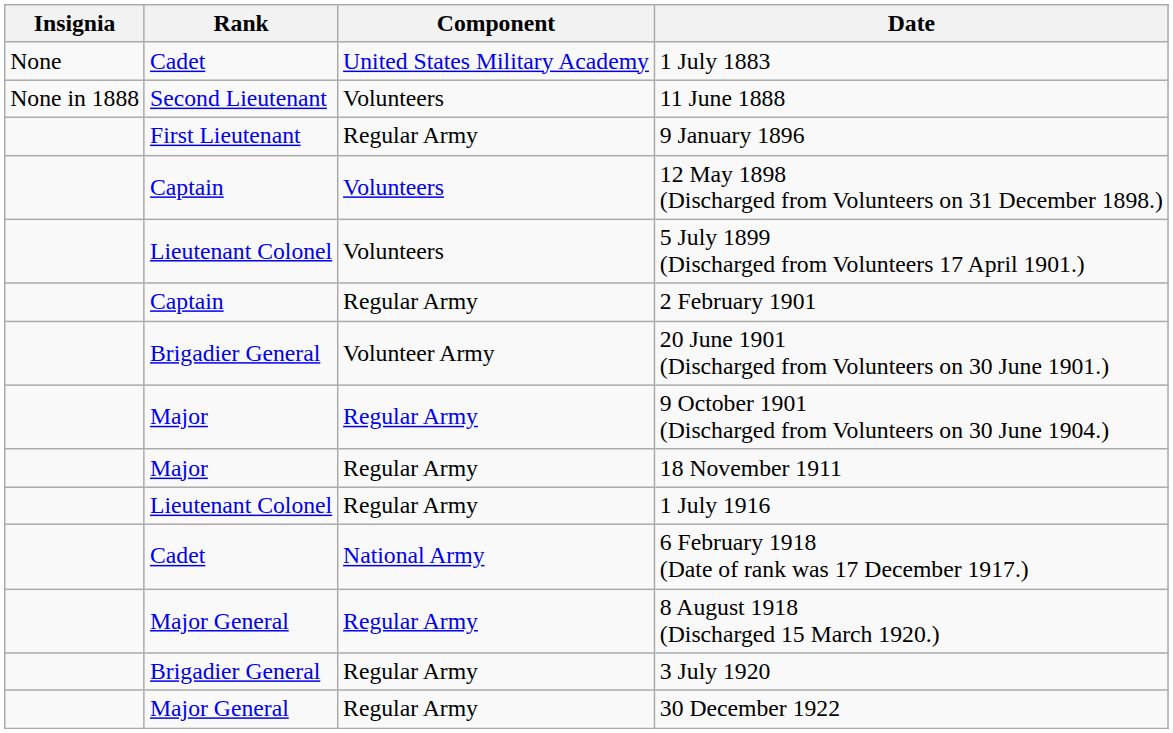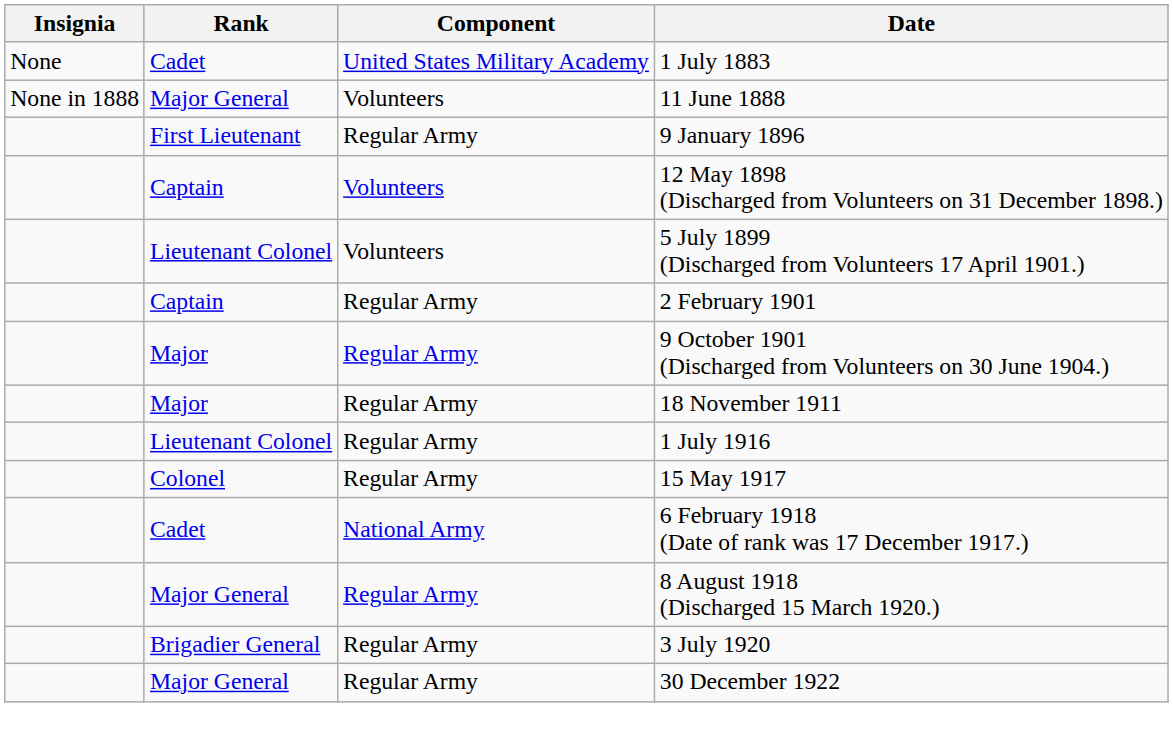11 June 1888 | Rank: Second Lieutenant -> Major General
- row: Brigadier General | Volunteer Army | 20 June 1901 (Discharged from Volunteers on 30 June 1901.)
+ row: Colonel | Regular Army | 15 May 1917
